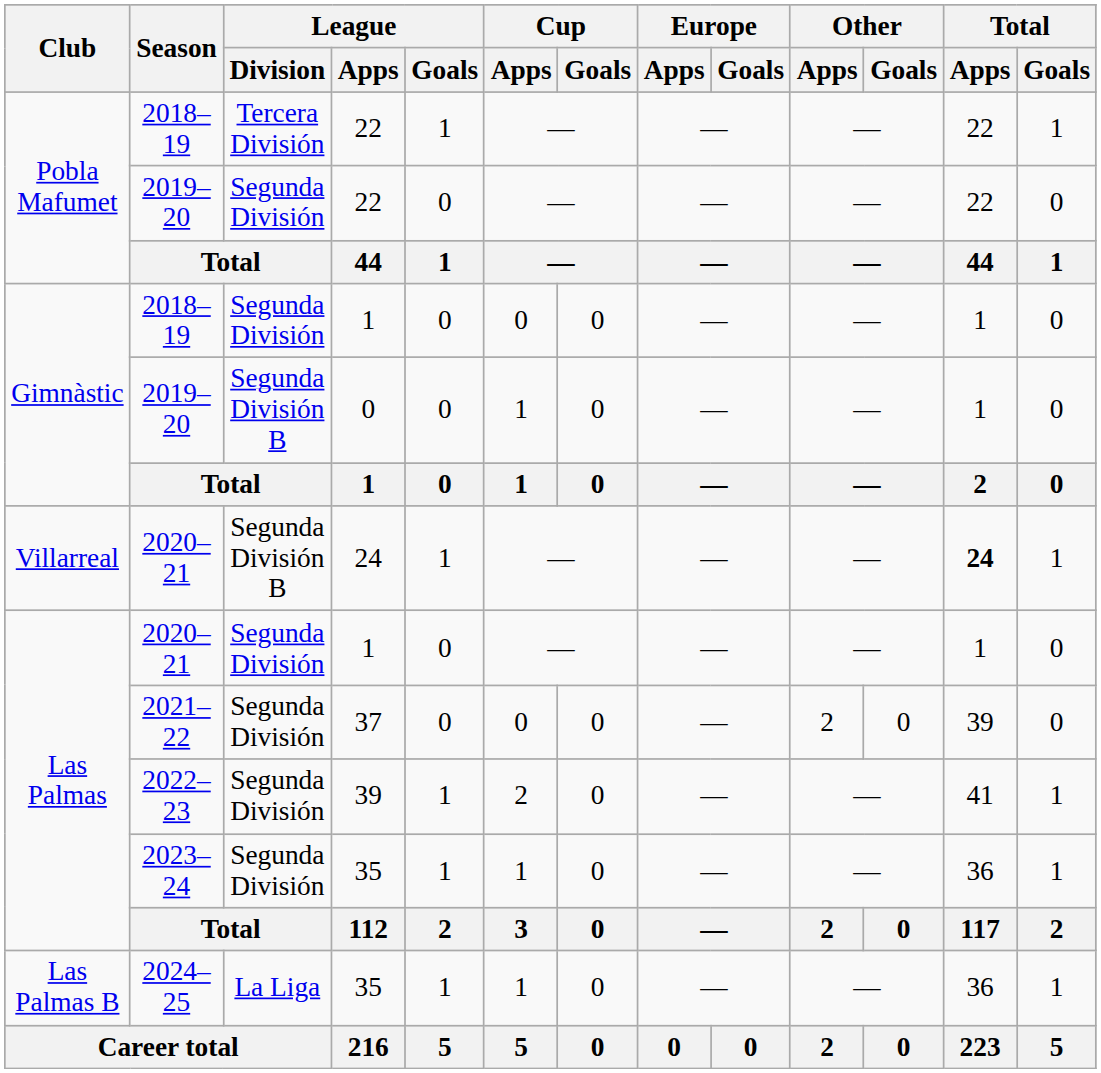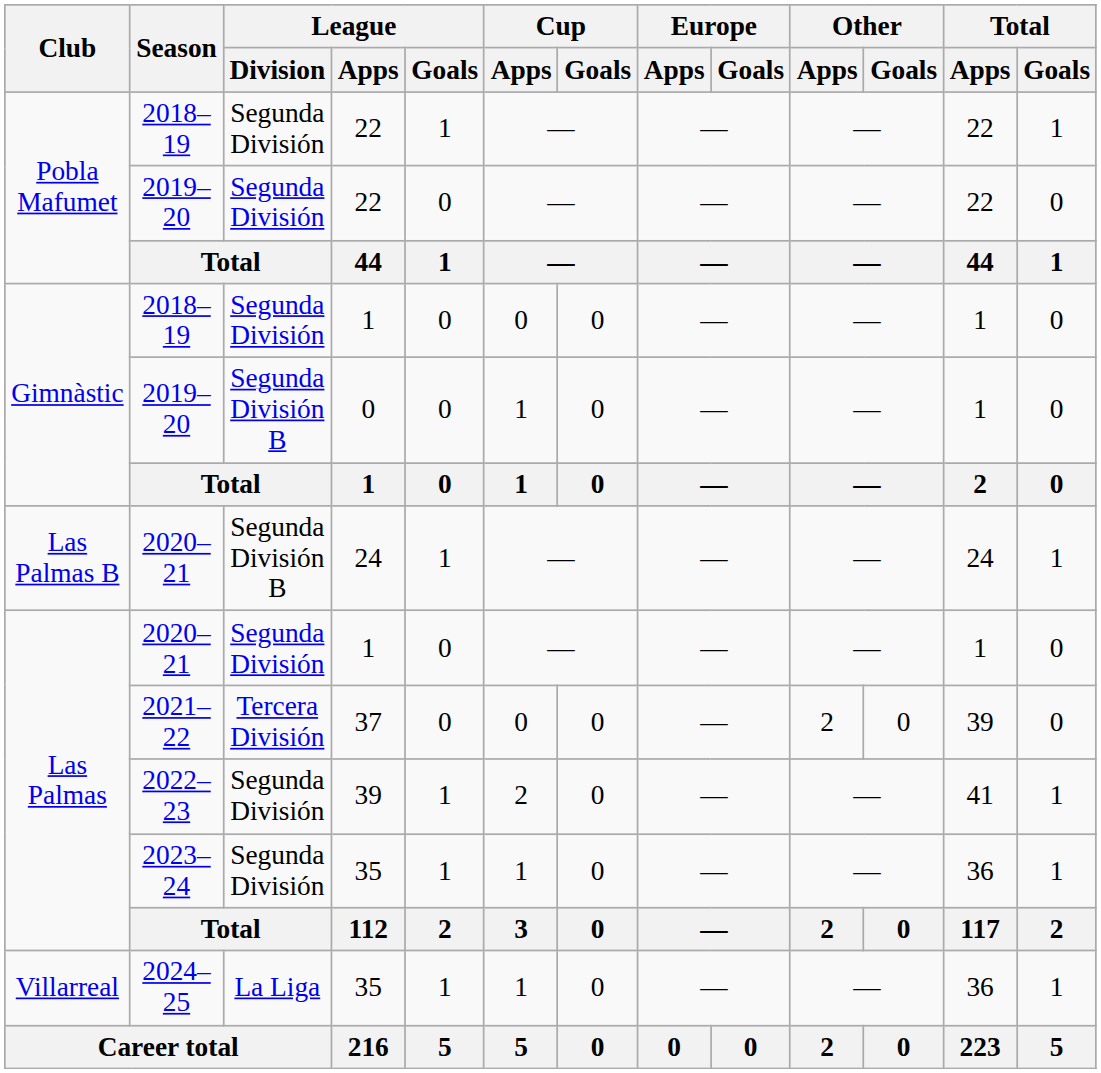2018–19 / 22 | League / Division: Tercera División -> Segunda División
2020–21 / 24 | Club: Villarreal -> Las Palmas B
2020–21 / 24 | Total / Apps: bold -> normal
2021–22 | League / Division: Segunda División -> Tercera División
2024–25 | Club: Las Palmas B -> Villarreal
